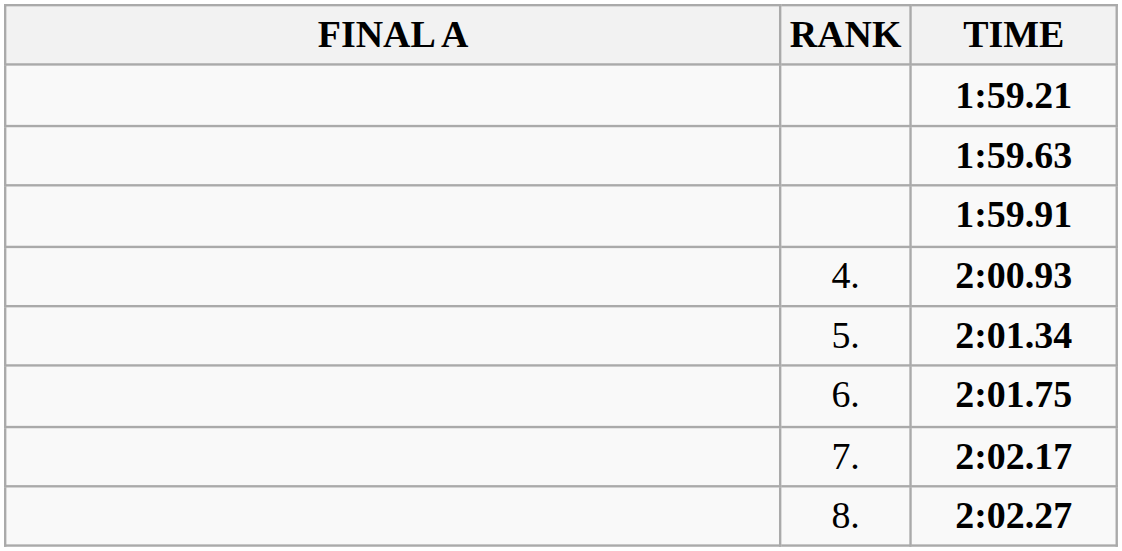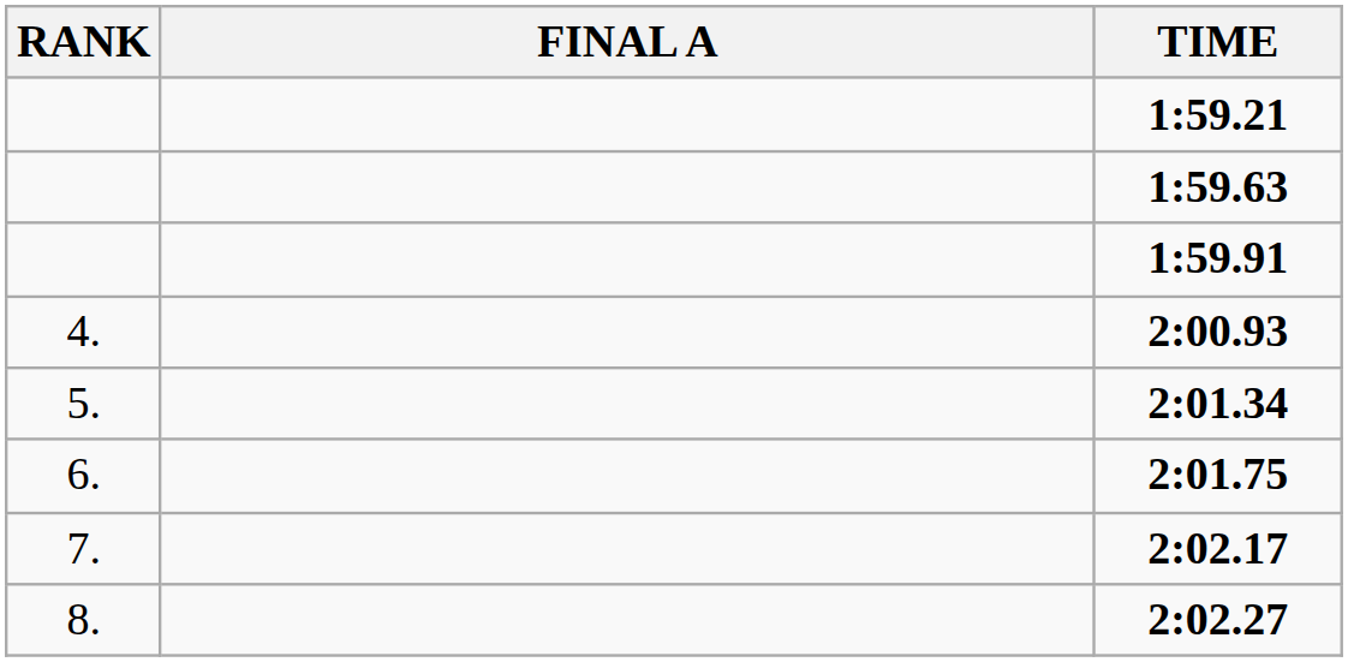columns swapped: RANK <-> FINAL A
